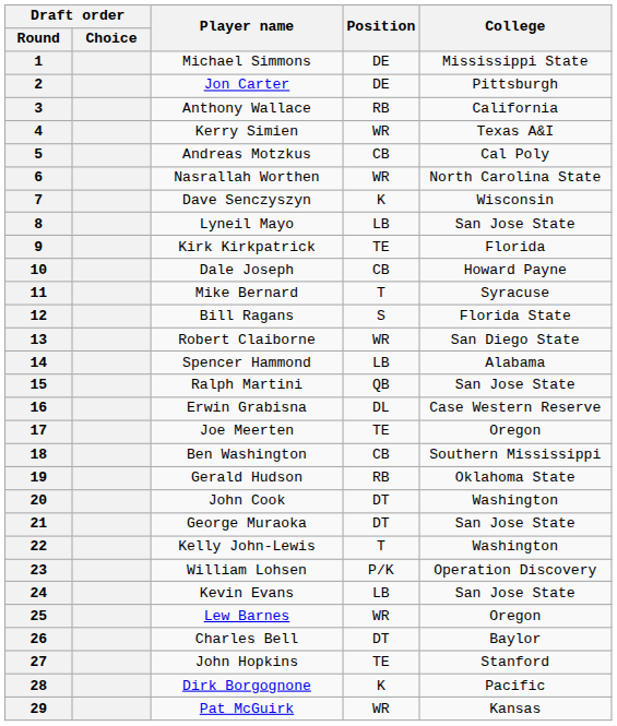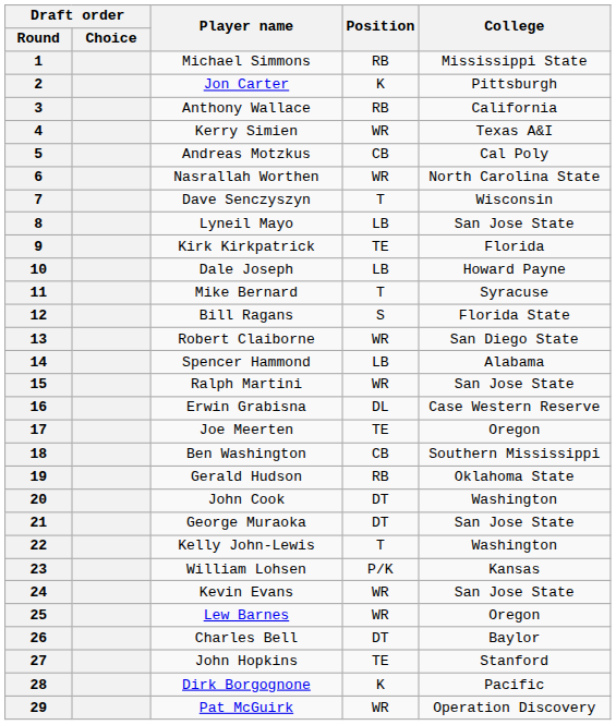1 | Position: DE -> RB
2 | Position: DE -> K
7 | Position: K -> T
10 | Position: CB -> LB
15 | Position: QB -> WR
23 | College: Operation Discovery -> Kansas
24 | Position: LB -> WR
29 | College: Kansas -> Operation Discovery
